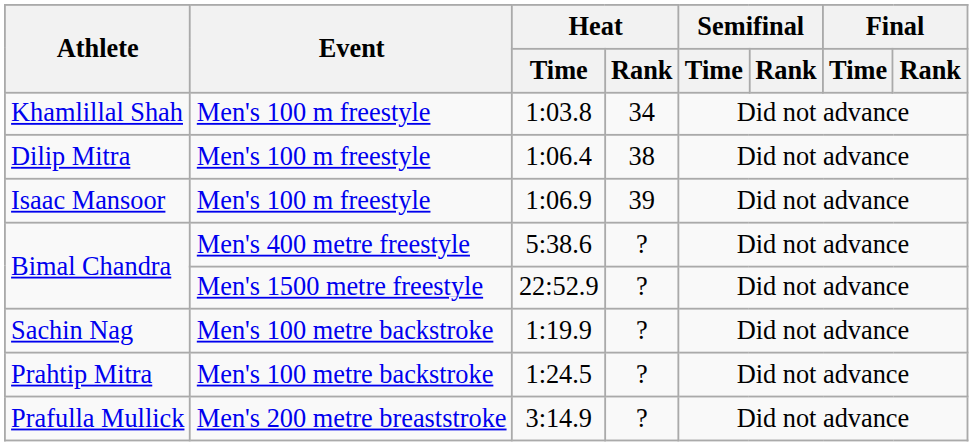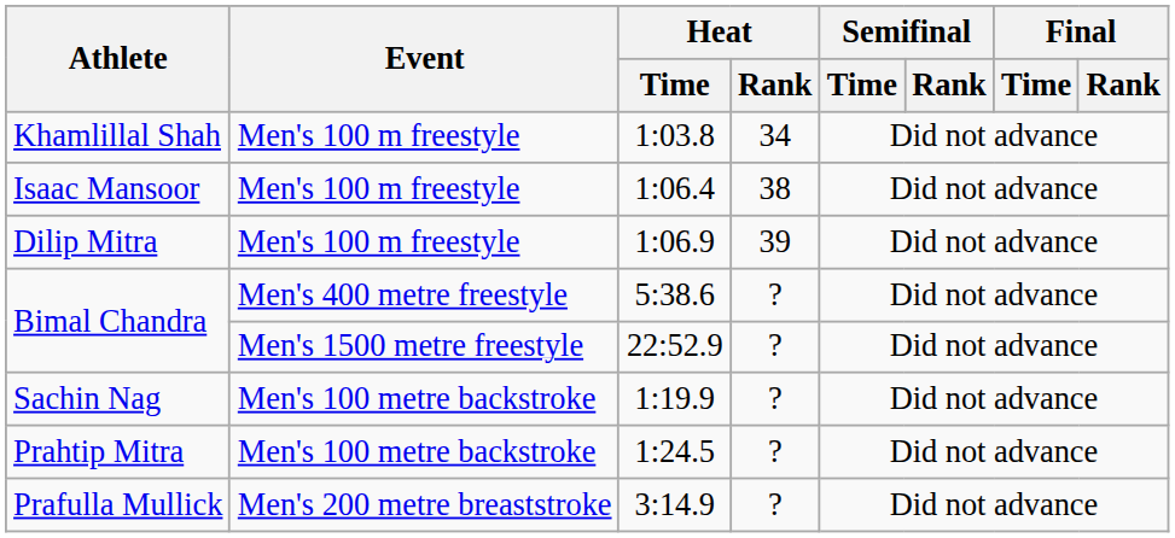1:06.4 | Athlete: Dilip Mitra -> Isaac Mansoor
1:06.9 | Athlete: Isaac Mansoor -> Dilip Mitra
